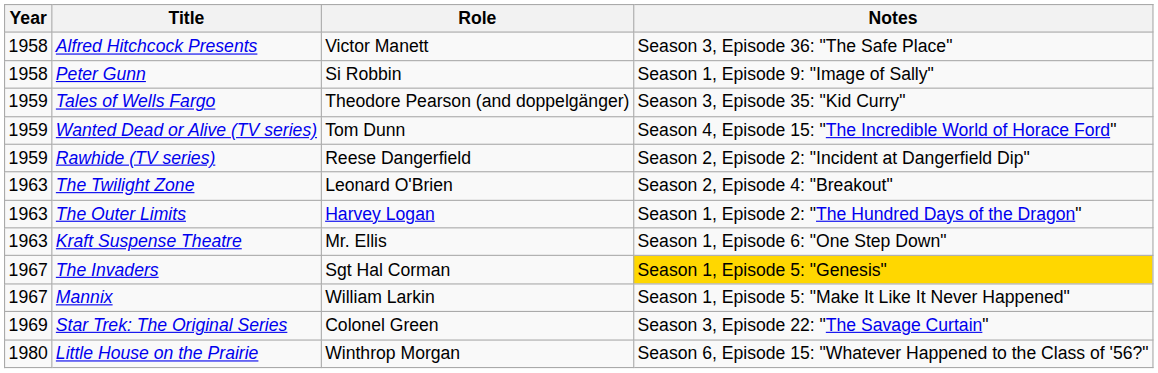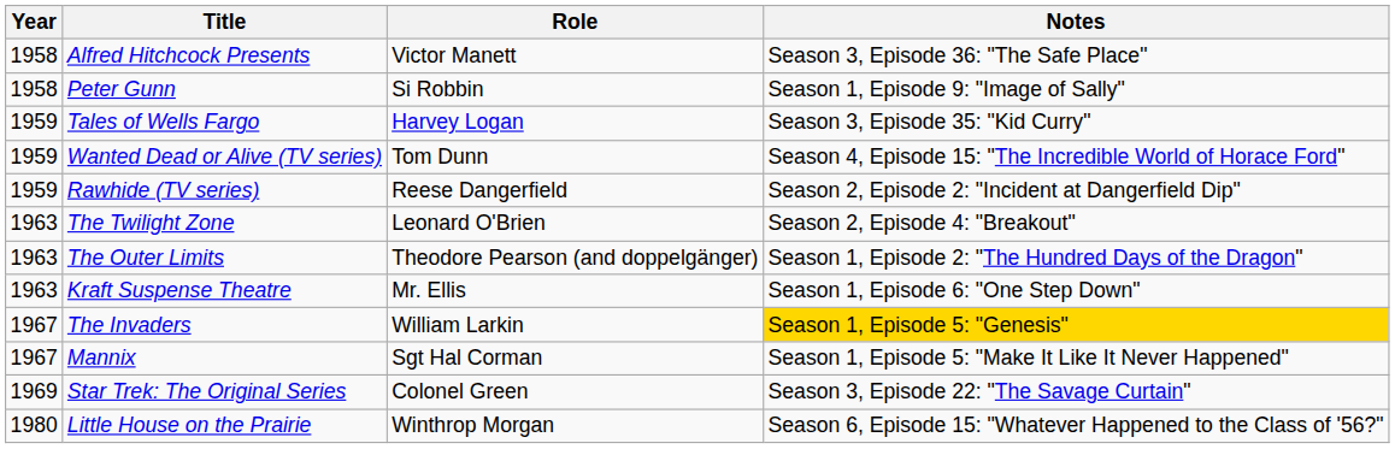Tales of Wells Fargo | Role: Theodore Pearson (and doppelgänger) -> Harvey Logan
The Outer Limits | Role: Harvey Logan -> Theodore Pearson (and doppelgänger)
The Invaders | Role: Sgt Hal Corman -> William Larkin
Mannix | Role: William Larkin -> Sgt Hal Corman
